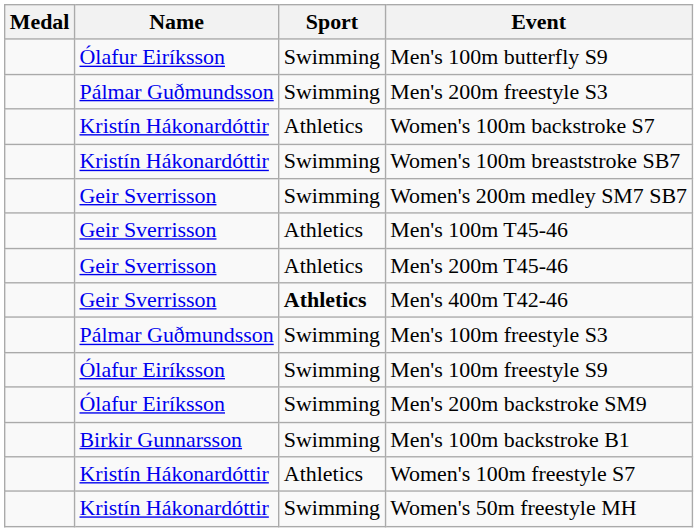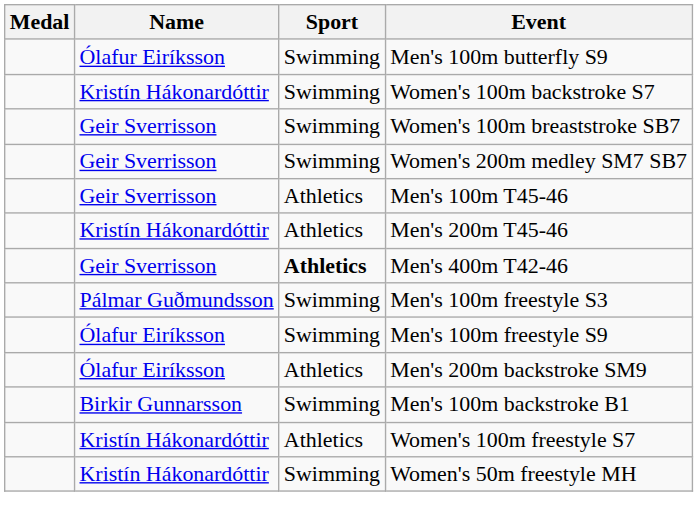- row: Pálmar Guðmundsson | Swimming | Men's 200m freestyle S3
Women's 100m backstroke S7 | Sport: Athletics -> Swimming
Women's 100m breaststroke SB7 | Name: Kristín Hákonardóttir -> Geir Sverrisson
Men's 200m T45-46 | Name: Geir Sverrisson -> Kristín Hákonardóttir
Men's 200m backstroke SM9 | Sport: Swimming -> Athletics
